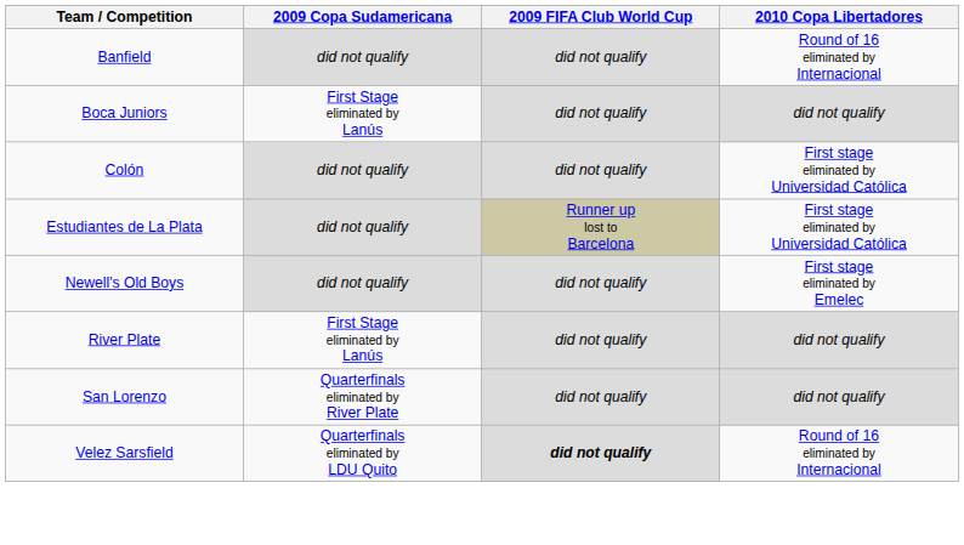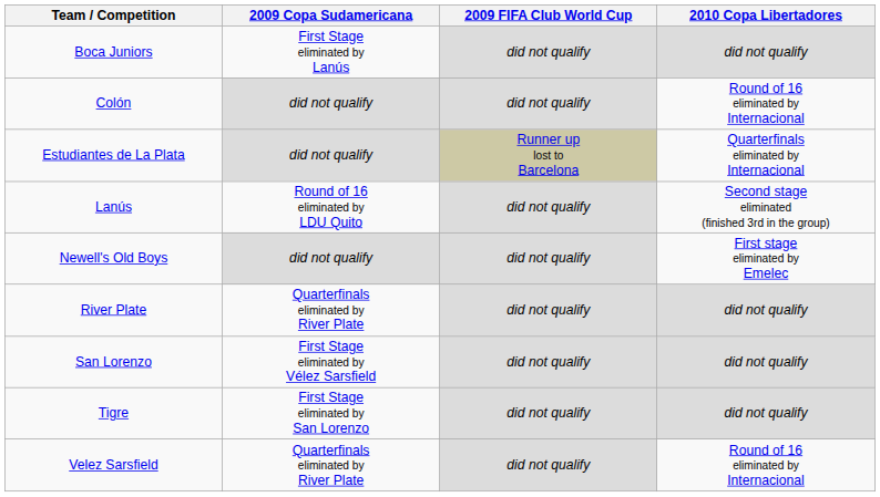- row: Banfield | did not qualify | did not qualify | Round of 16 eliminated by Internacional
Colón | 2010 Copa Libertadores: First stage eliminated by Universidad Católica -> Round of 16 eliminated by Internacional
Estudiantes de La Plata | 2010 Copa Libertadores: First stage eliminated by Universidad Católica -> Quarterfinals eliminated by Internacional
+ row: Lanús | Round of 16 eliminated by LDU Quito | did not qualify | Second stage eliminated (finished 3rd in the group)
River Plate | 2009 Copa Sudamericana: First Stage eliminated by Lanús -> Quarterfinals eliminated by River Plate
San Lorenzo | 2009 Copa Sudamericana: Quarterfinals eliminated by River Plate -> First Stage eliminated by Vélez Sarsfield
+ row: Tigre | First Stage eliminated by San Lorenzo | did not qualify | did not qualify
Velez Sarsfield | 2009 Copa Sudamericana: Quarterfinals eliminated by LDU Quito -> Quarterfinals eliminated by River Plate
Velez Sarsfield | 2009 FIFA Club World Cup: bold -> normal
